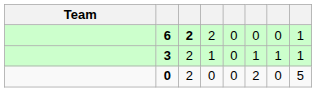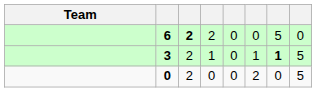6 | column 7: 0 -> 5
6 | column 8: 1 -> 0
3 | column 7: normal -> bold
3 | column 8: 1 -> 5
